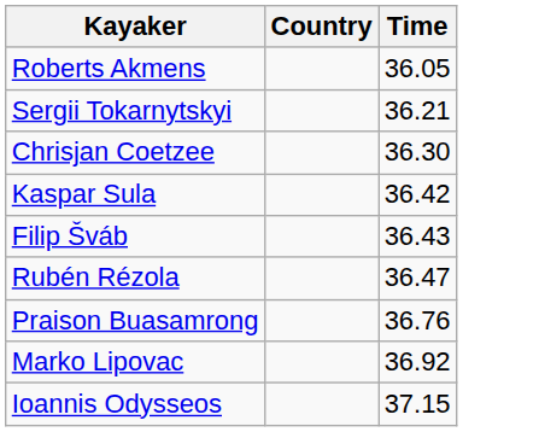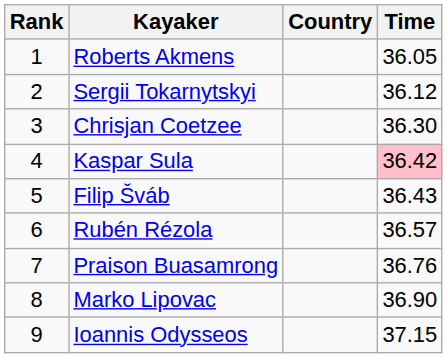+ column: Rank | 1 | 2 | 3 | 4 | 5 | 6 | 7 | 8 | 9
Sergii Tokarnytskyi | Time: 36.21 -> 36.12
Kaspar Sula | Time: no background -> pink background
Rubén Rézola | Time: 36.47 -> 36.57
Marko Lipovac | Time: 36.92 -> 36.90
